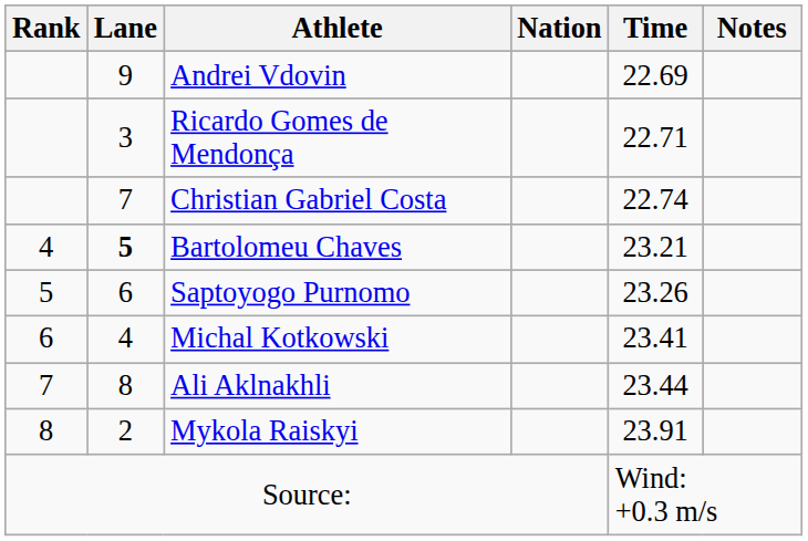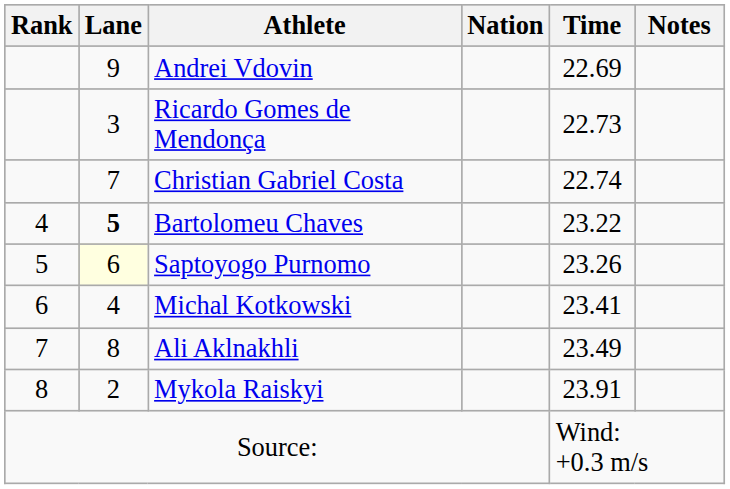Ricardo Gomes de Mendonça | Time: 22.71 -> 22.73
Bartolomeu Chaves | Time: 23.21 -> 23.22
Saptoyogo Purnomo | Lane: no background -> lightyellow background
Ali Aklnakhli | Time: 23.44 -> 23.49
